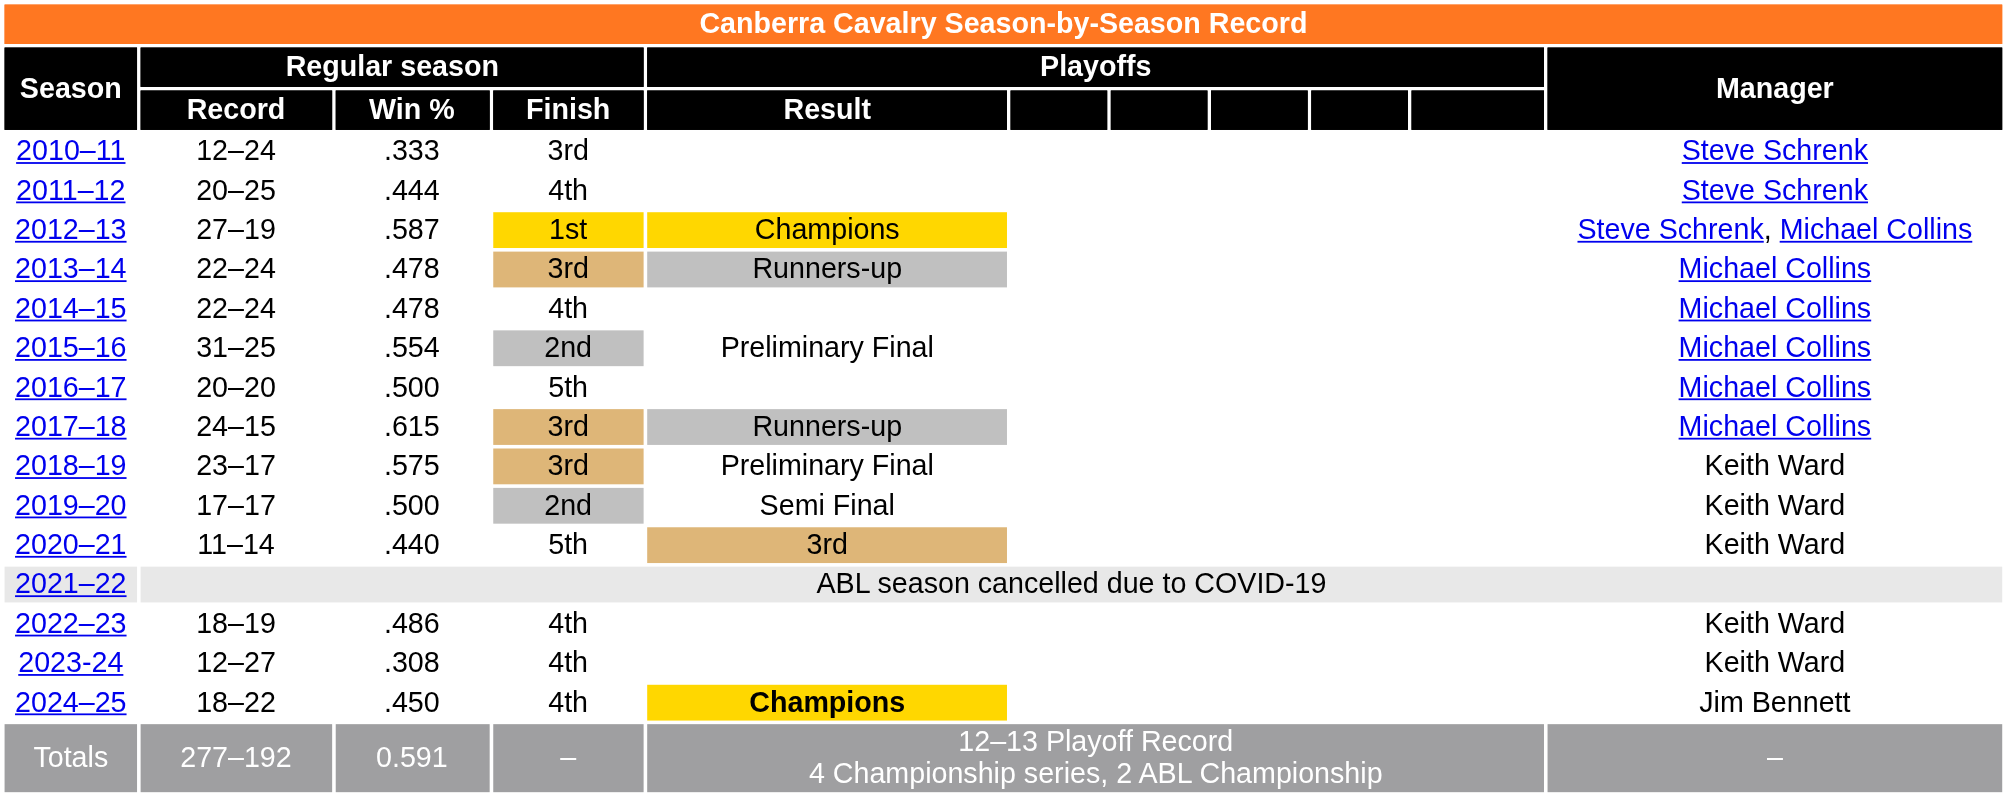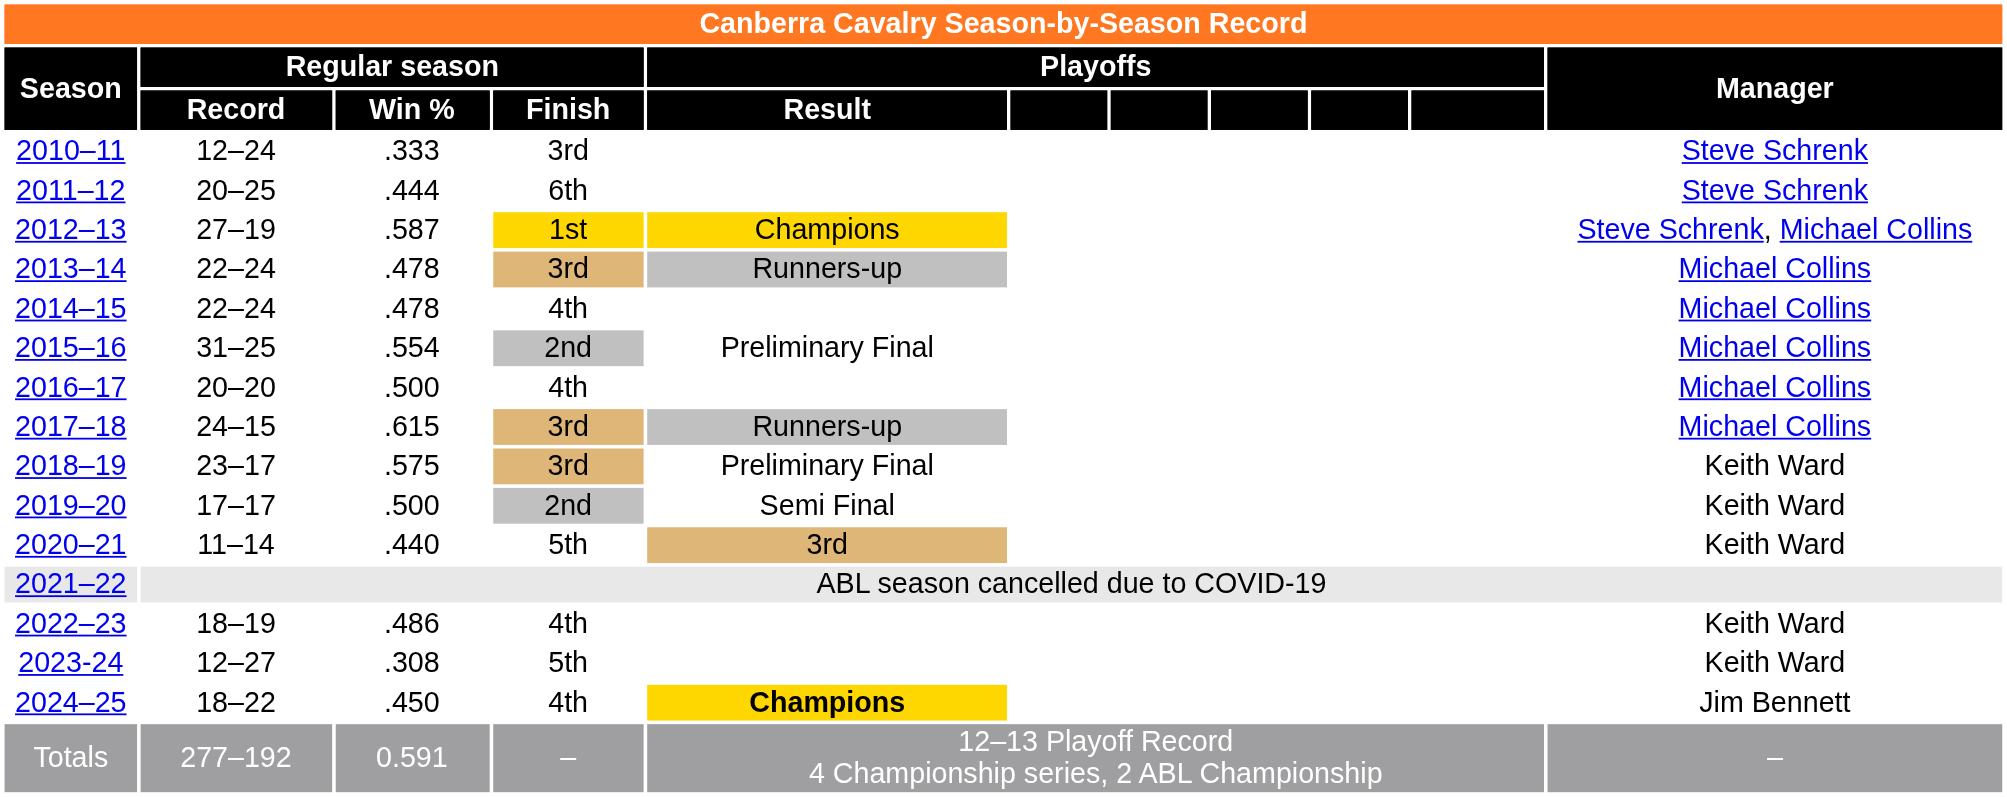2011–12 | Regular season / Finish: 4th -> 6th
2016–17 | Regular season / Finish: 5th -> 4th
2023-24 | Regular season / Finish: 4th -> 5th
